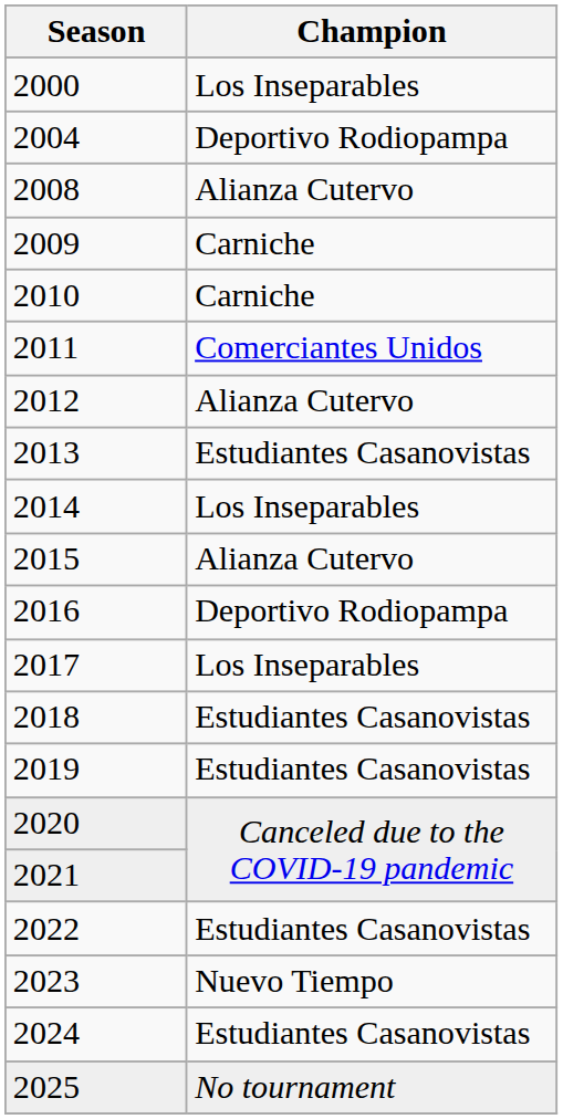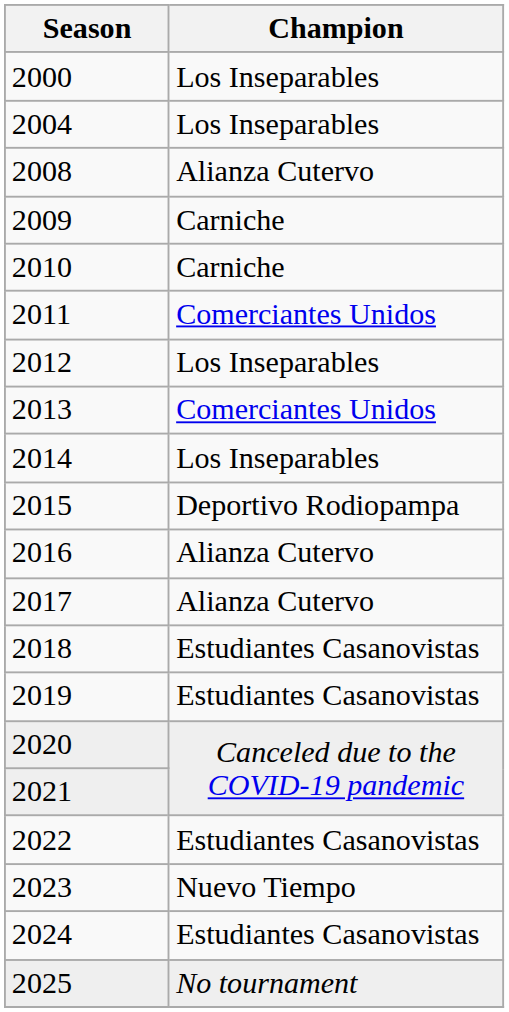2004 | Champion: Deportivo Rodiopampa -> Los Inseparables
2012 | Champion: Alianza Cutervo -> Los Inseparables
2013 | Champion: Estudiantes Casanovistas -> Comerciantes Unidos
2015 | Champion: Alianza Cutervo -> Deportivo Rodiopampa
2016 | Champion: Deportivo Rodiopampa -> Alianza Cutervo
2017 | Champion: Los Inseparables -> Alianza Cutervo
